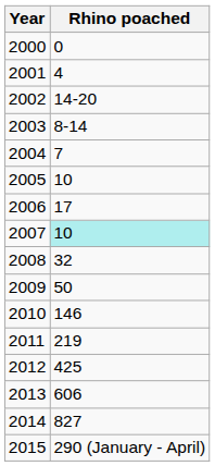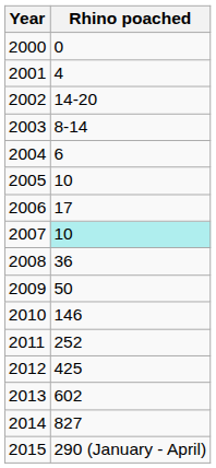2004 | Rhino poached: 7 -> 6
2008 | Rhino poached: 32 -> 36
2011 | Rhino poached: 219 -> 252
2013 | Rhino poached: 606 -> 602
